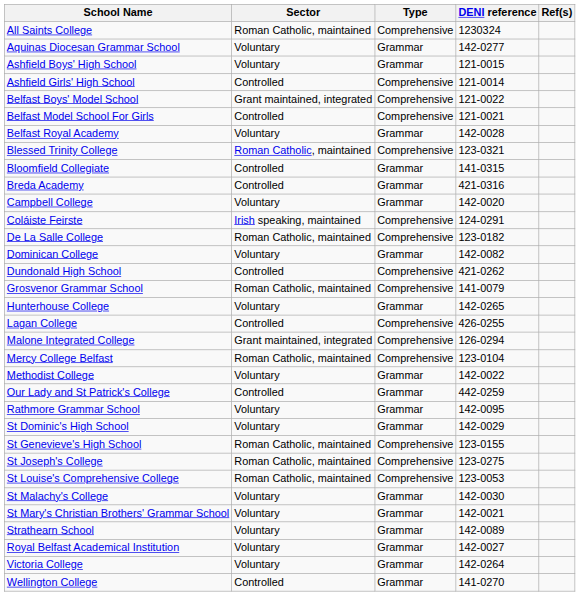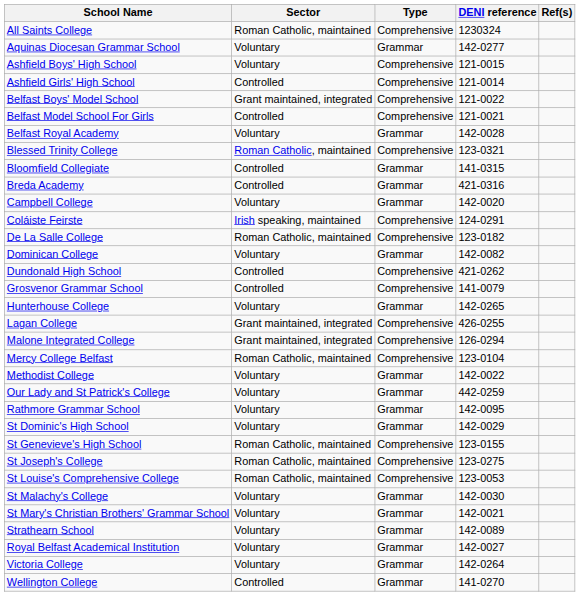Ashfield Boys' High School | Type: Grammar -> Comprehensive
Grosvenor Grammar School | Sector: Roman Catholic, maintained -> Controlled
Lagan College | Sector: Controlled -> Grant maintained, integrated
Our Lady and St Patrick's College | Sector: Controlled -> Voluntary
